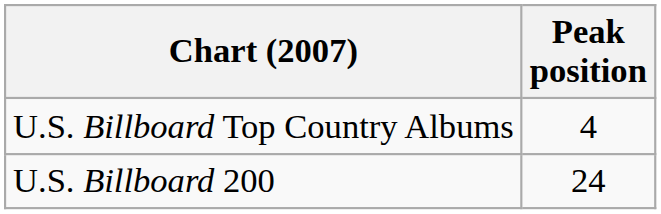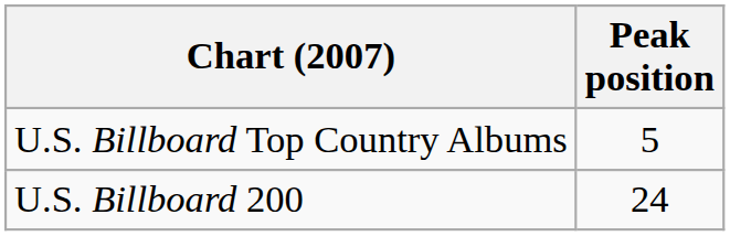U.S. Billboard Top Country Albums | Peak position: 4 -> 5
